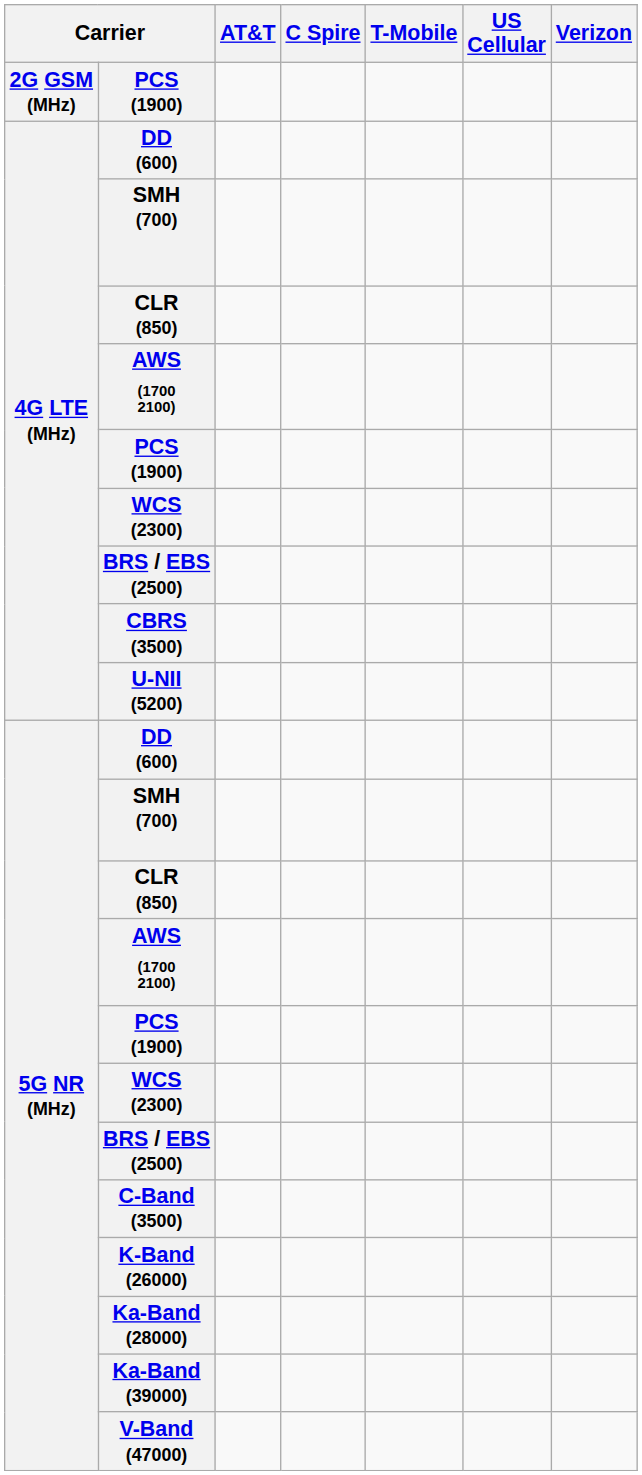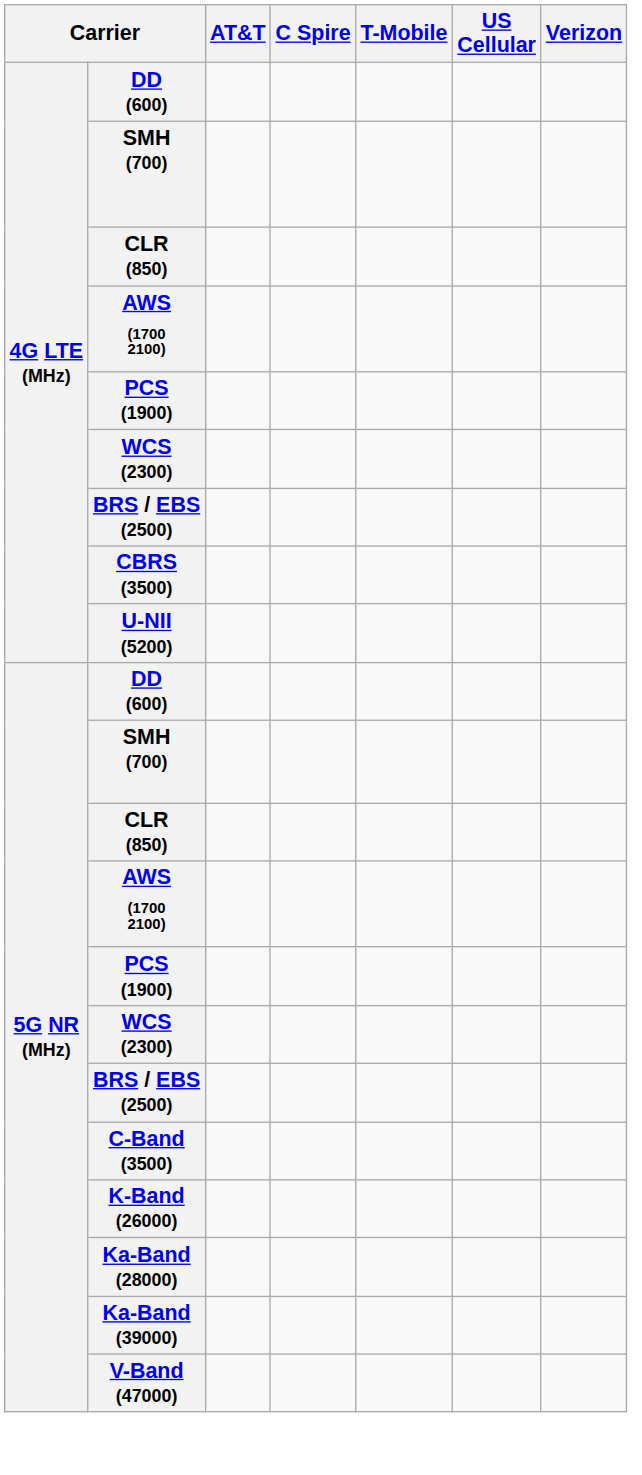- row: 2G GSM (MHz) | PCS (1900)
